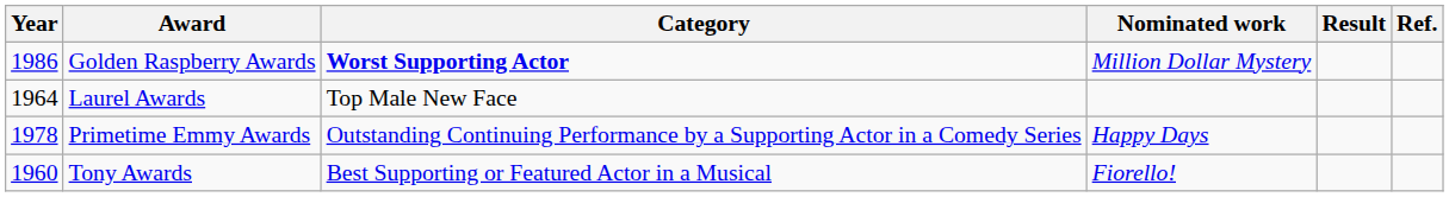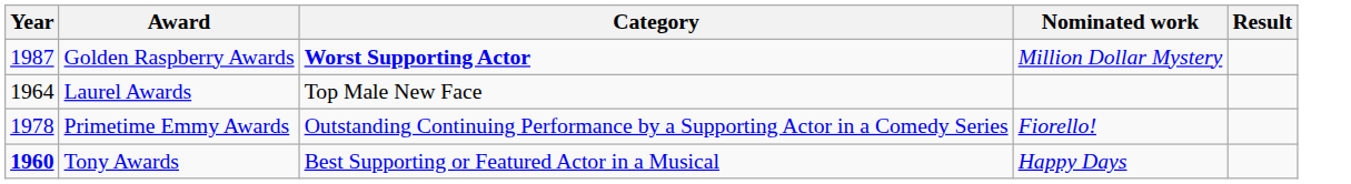- column: Ref.
Golden Raspberry Awards | Year: 1986 -> 1987
Primetime Emmy Awards | Nominated work: Happy Days -> Fiorello!
Tony Awards | Year: normal -> bold
Tony Awards | Nominated work: Fiorello! -> Happy Days
